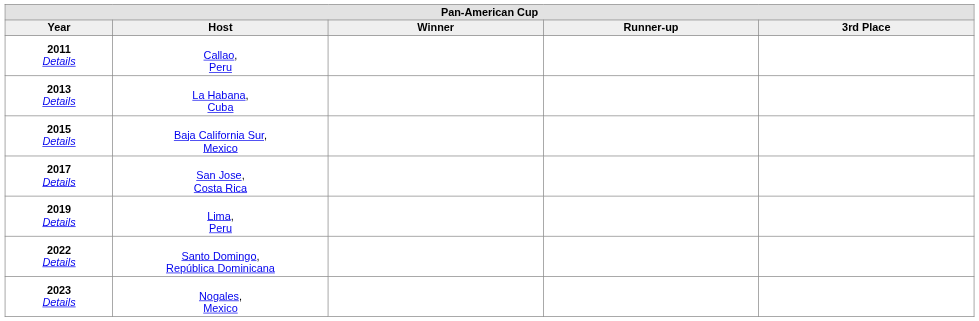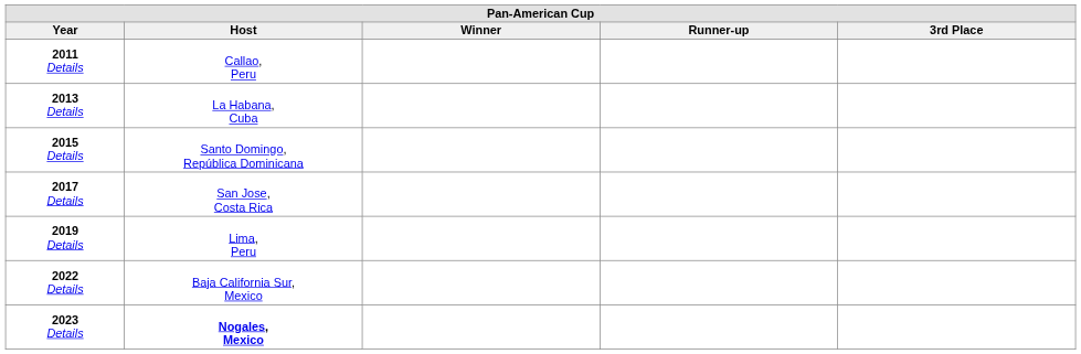2015 Details | Host: Baja California Sur, Mexico -> Santo Domingo, República Dominicana
2022 Details | Host: Santo Domingo, República Dominicana -> Baja California Sur, Mexico
2023 Details | Host: normal -> bold
